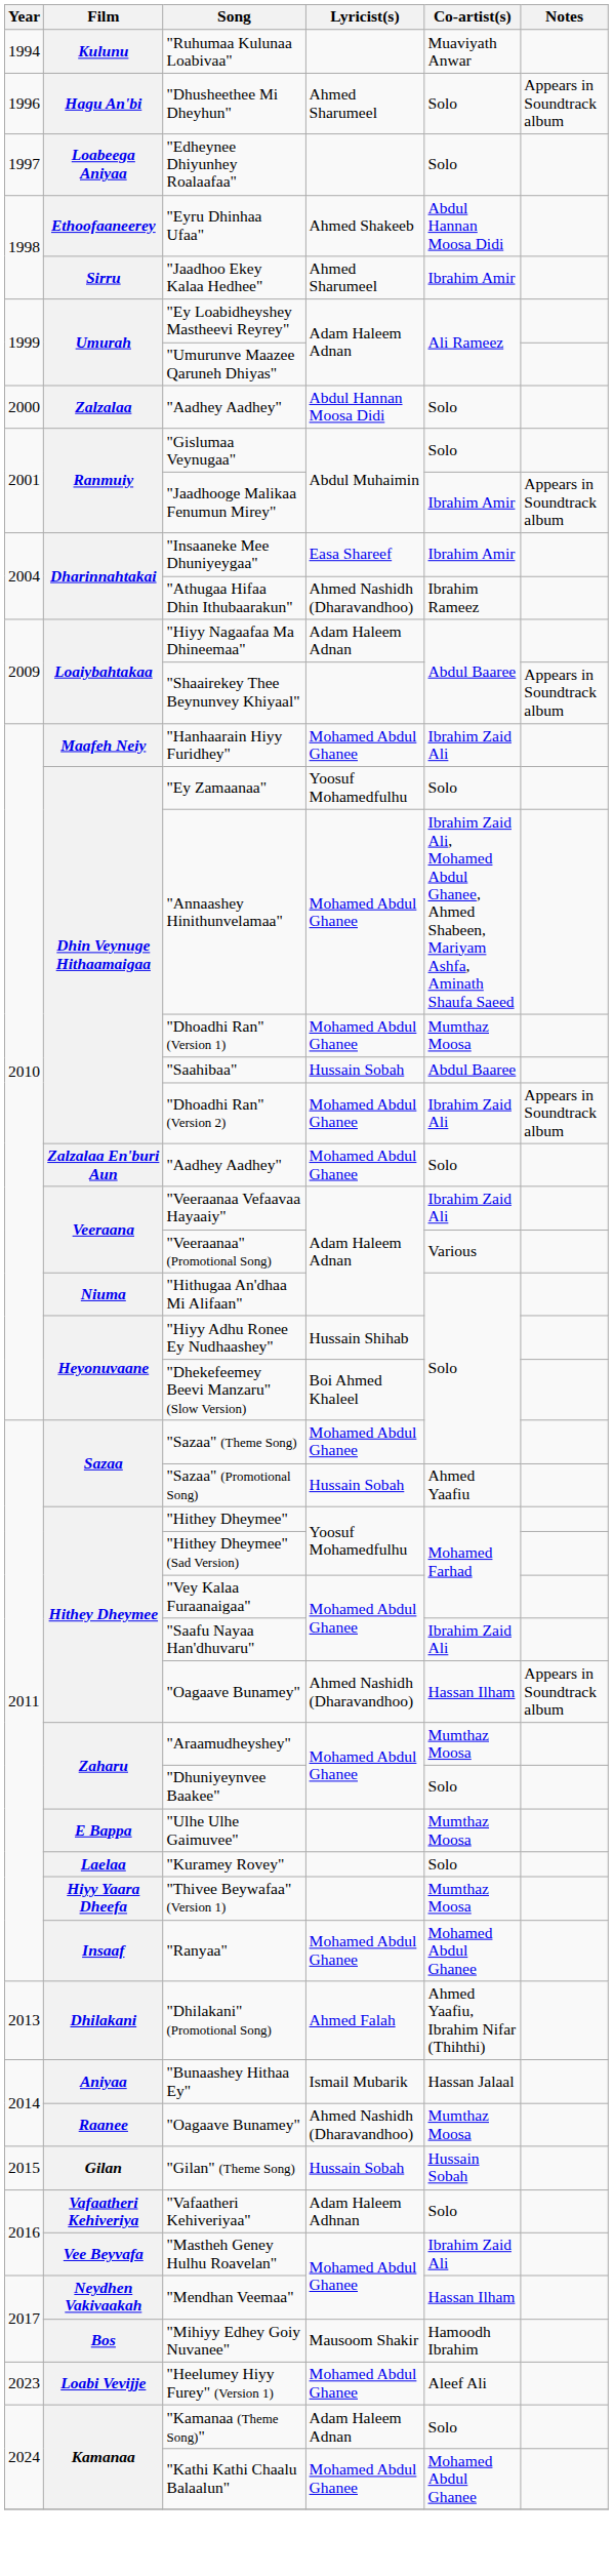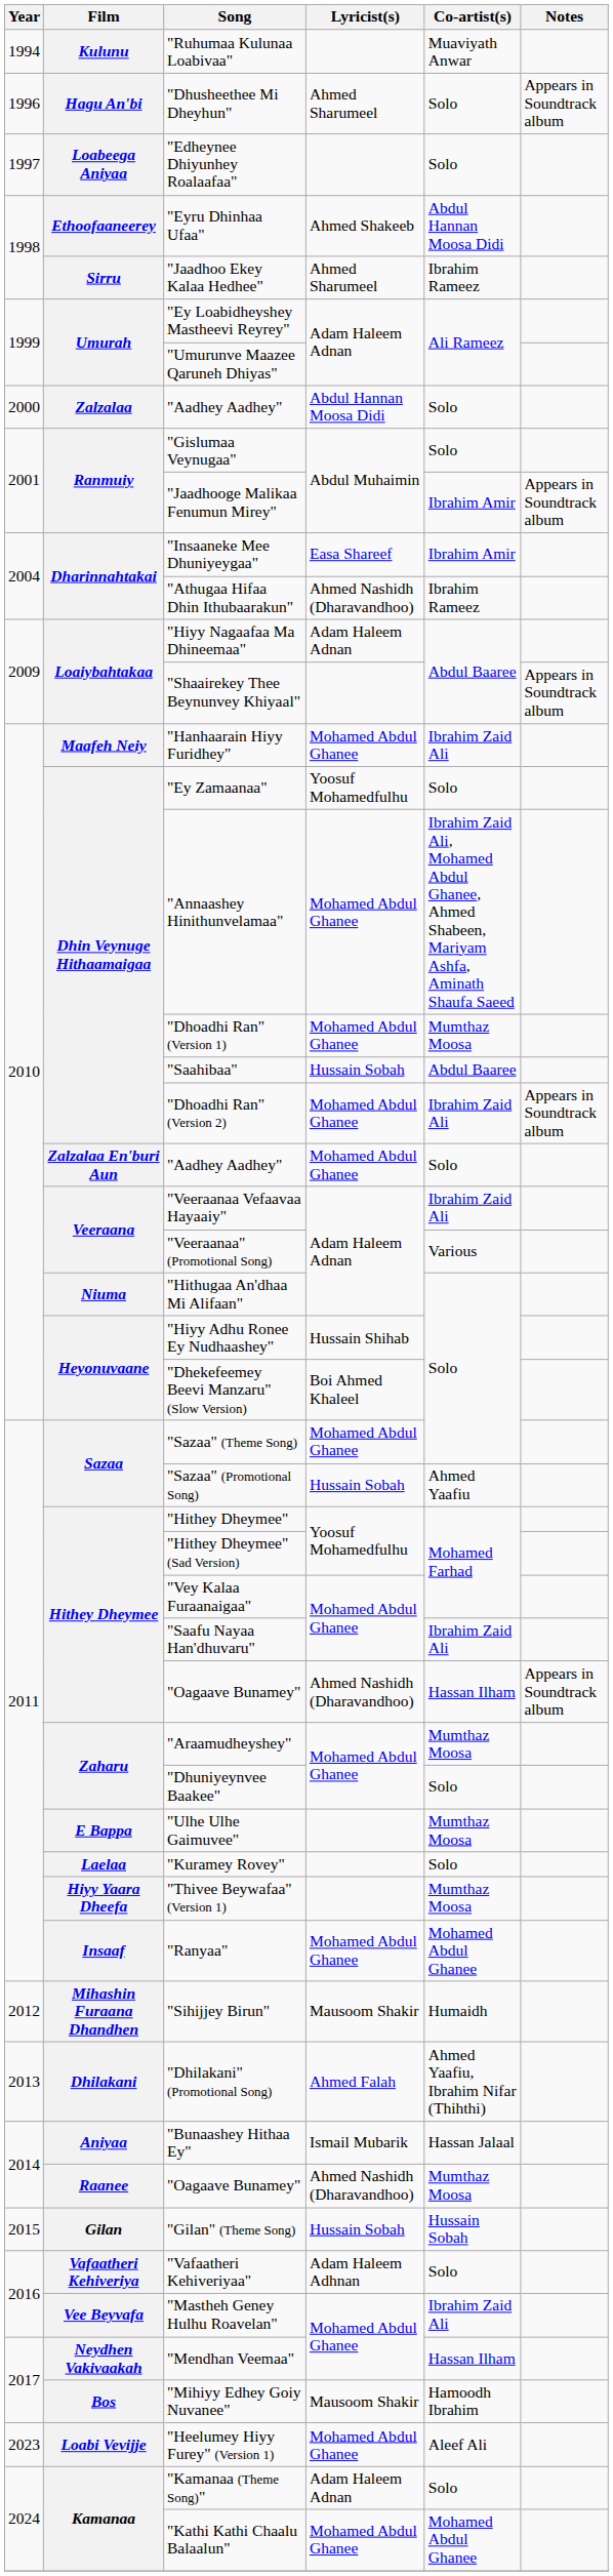"Jaadhoo Ekey Kalaa Hedhee" | Co-artist(s): Ibrahim Amir -> Ibrahim Rameez
+ row: 2012 | Mihashin Furaana Dhandhen | "Sihijjey Birun" | Mausoom Shakir | Humaidh
